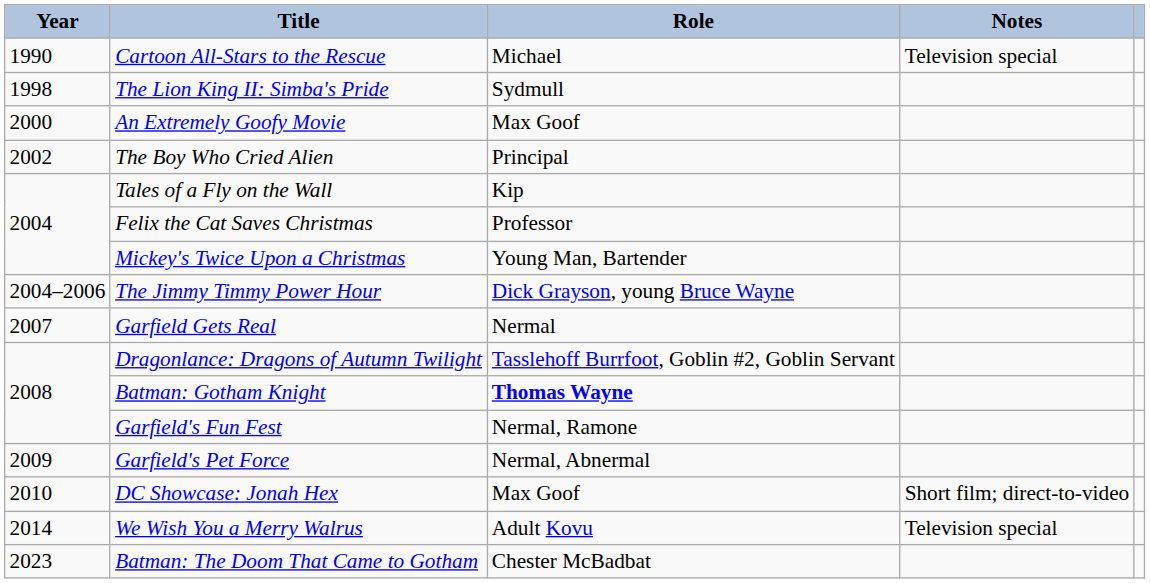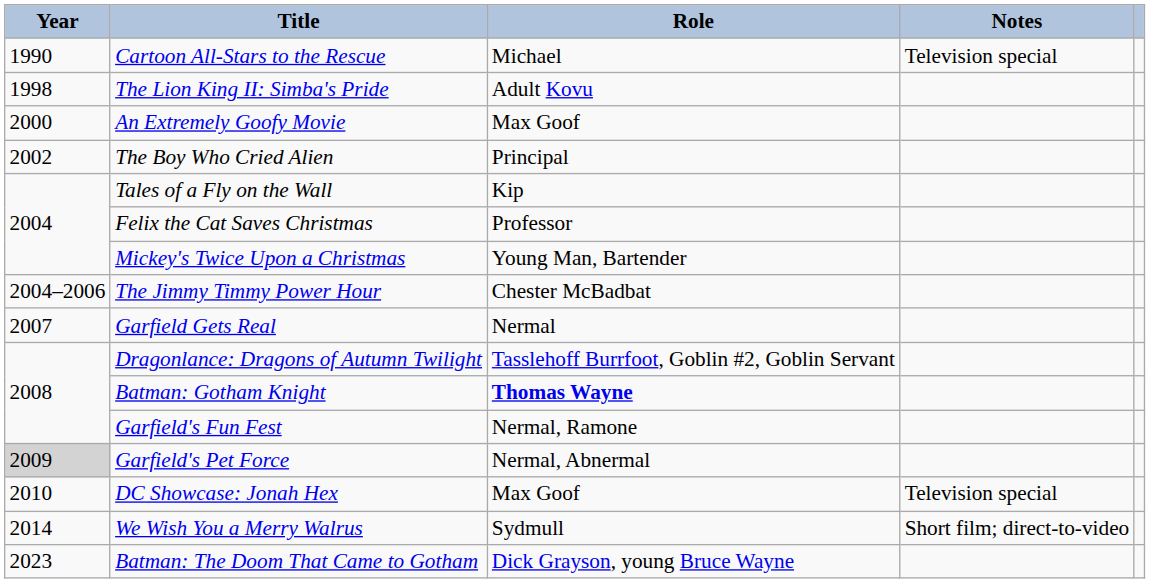The Lion King II: Simba's Pride | Role: Sydmull -> Adult Kovu
The Jimmy Timmy Power Hour | Role: Dick Grayson, young Bruce Wayne -> Chester McBadbat
Garfield's Pet Force | Year: no background -> lightgrey background
DC Showcase: Jonah Hex | Notes: Short film; direct-to-video -> Television special
We Wish You a Merry Walrus | Role: Adult Kovu -> Sydmull
We Wish You a Merry Walrus | Notes: Television special -> Short film; direct-to-video
Batman: The Doom That Came to Gotham | Role: Chester McBadbat -> Dick Grayson, young Bruce Wayne
